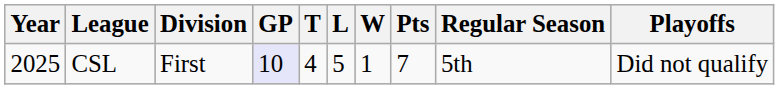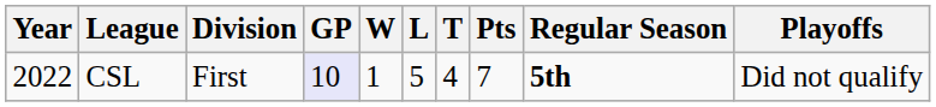columns swapped: W <-> T
CSL | Year: 2025 -> 2022
CSL | Regular Season: normal -> bold
